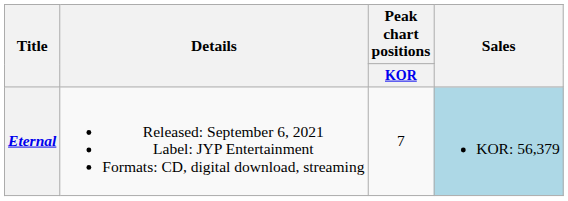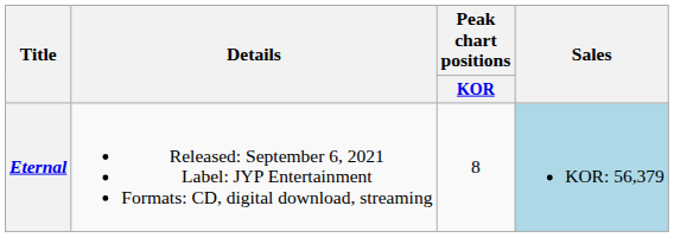Eternal | Peak chart positions / KOR: 7 -> 8
